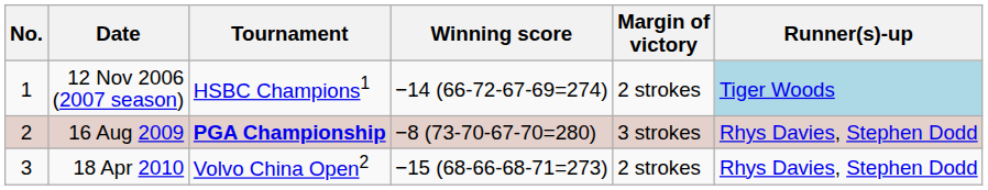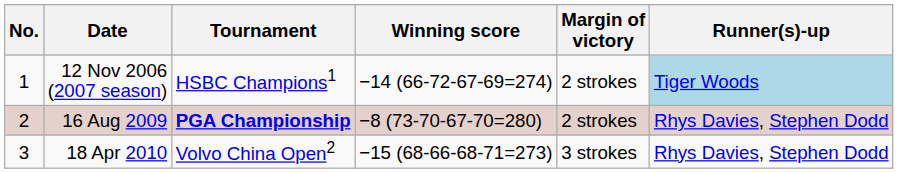16 Aug 2009 | Margin of victory: 3 strokes -> 2 strokes
18 Apr 2010 | Margin of victory: 2 strokes -> 3 strokes
